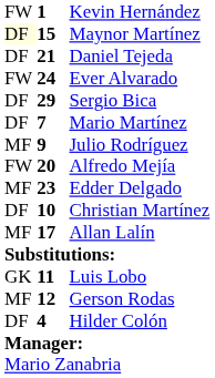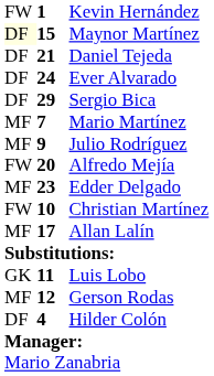Ever Alvarado | column 1: FW -> DF
Mario Martínez | column 1: DF -> MF
Christian Martínez | column 1: DF -> FW
